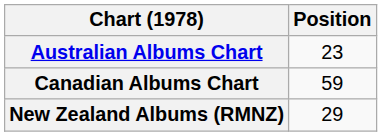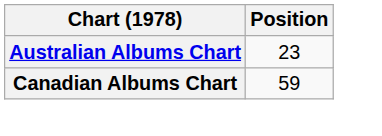- row: New Zealand Albums (RMNZ) | 29
